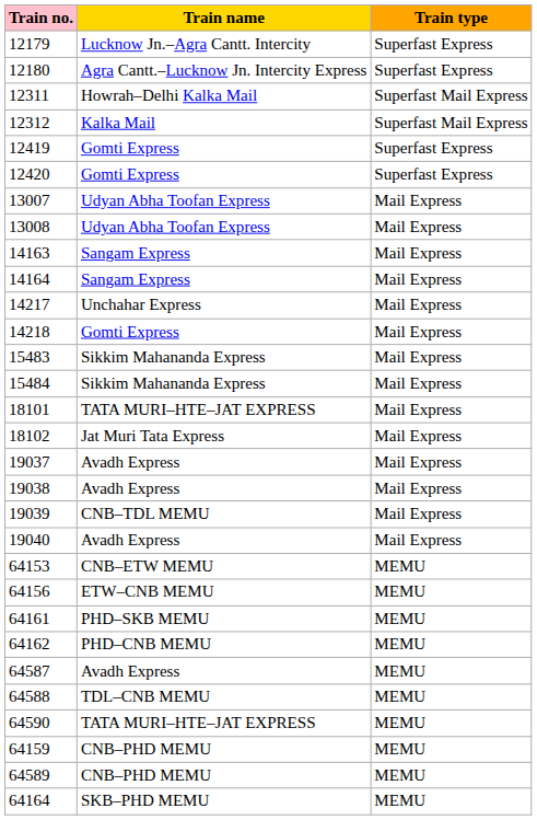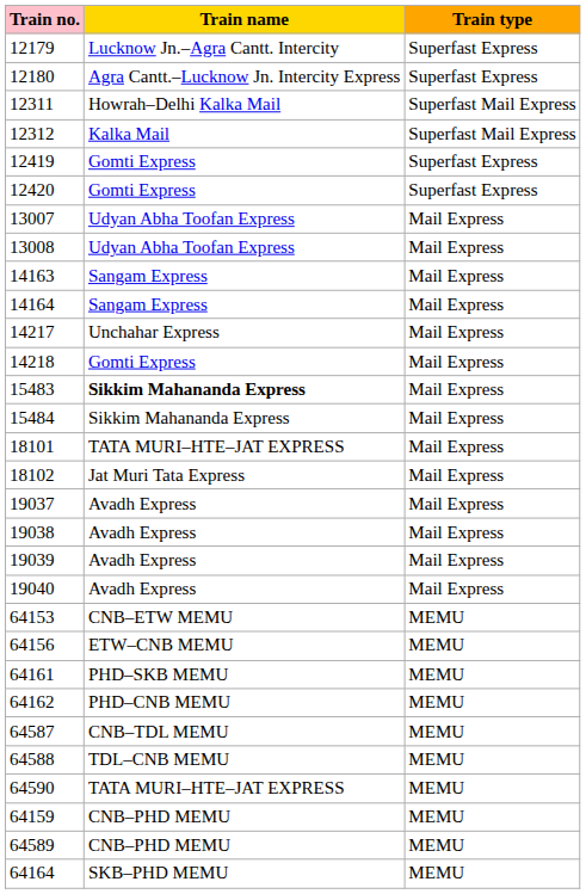15483 | Train name: normal -> bold
19039 | Train name: CNB–TDL MEMU -> Avadh Express
64587 | Train name: Avadh Express -> CNB–TDL MEMU
